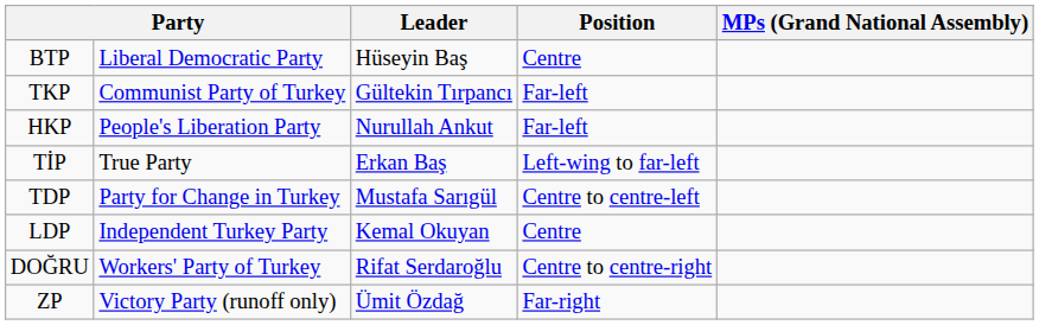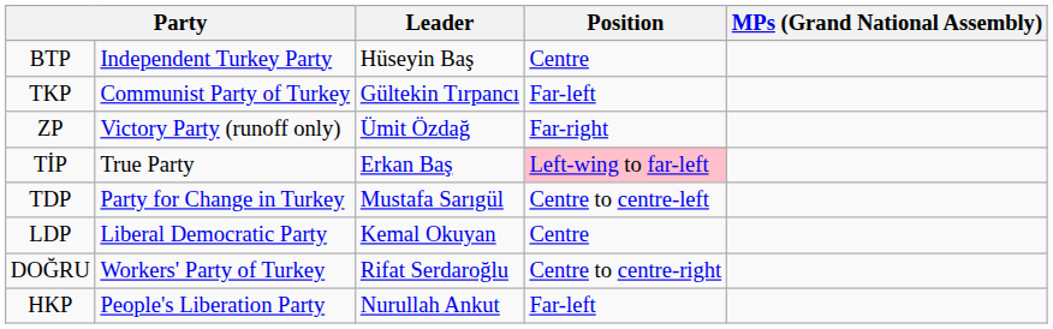BTP | column 2: Liberal Democratic Party -> Independent Turkey Party
rows swapped: HKP <-> ZP
TİP | Position: no background -> pink background
LDP | column 2: Independent Turkey Party -> Liberal Democratic Party
